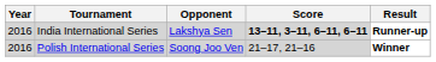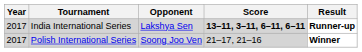India International Series | Year: 2016 -> 2017
Polish International Series | Year: 2016 -> 2017
